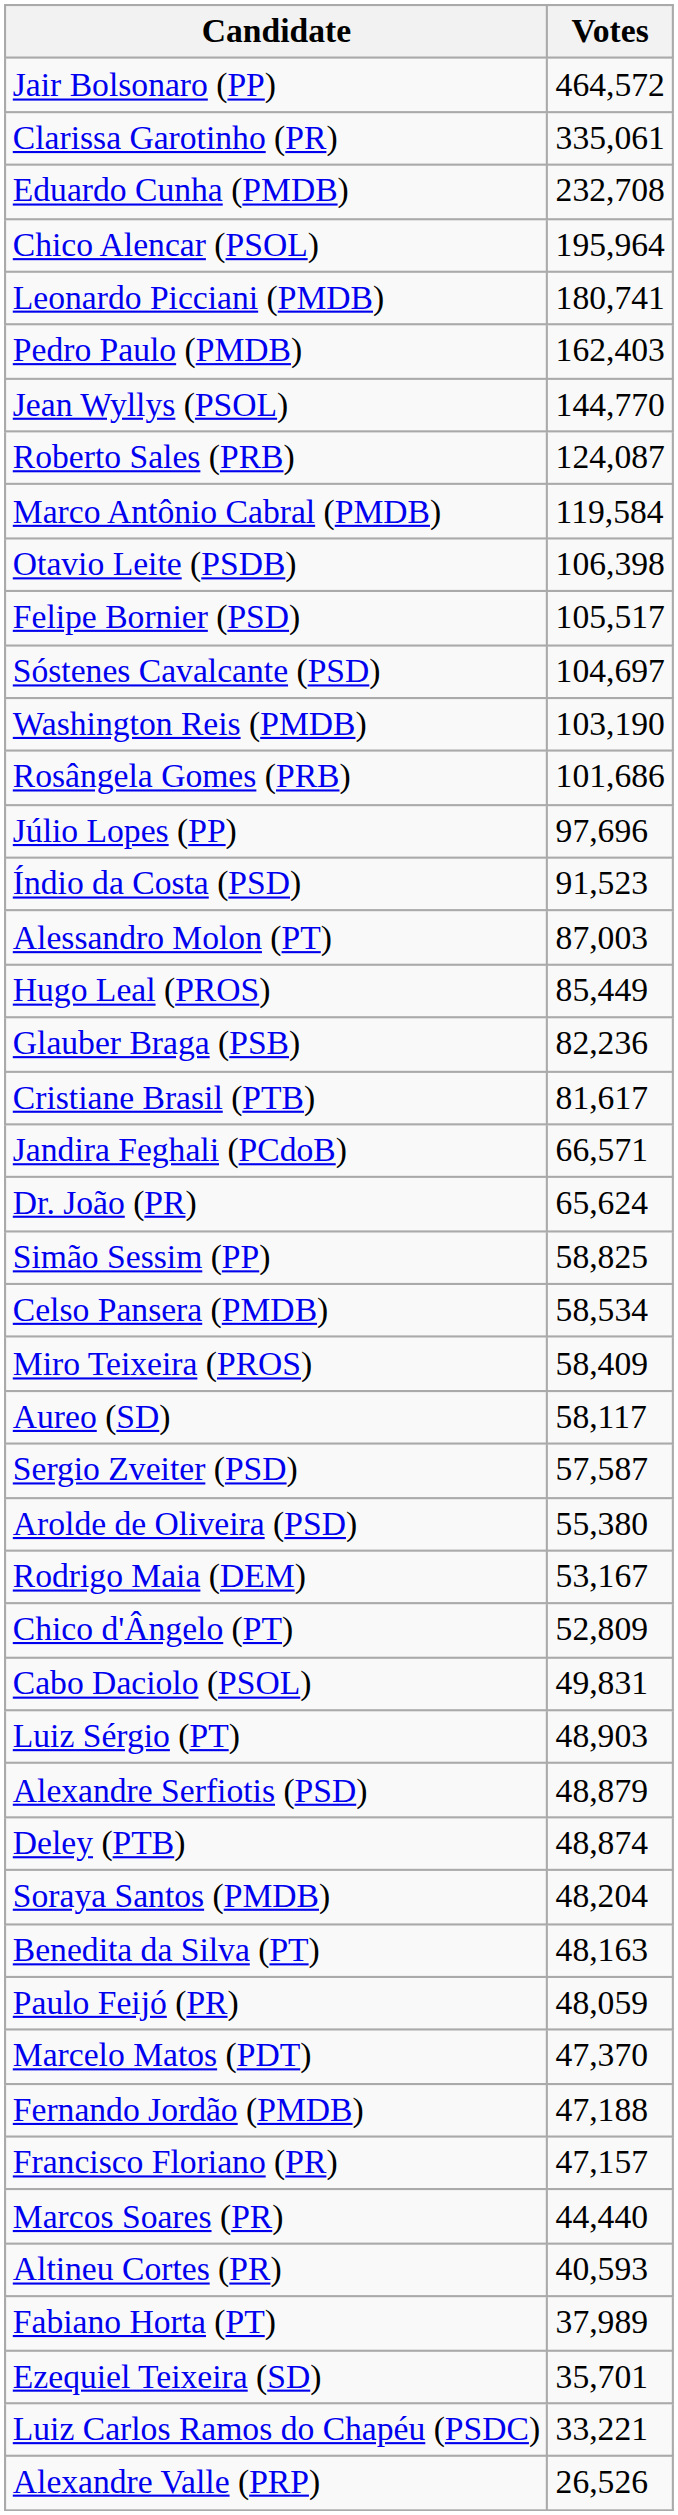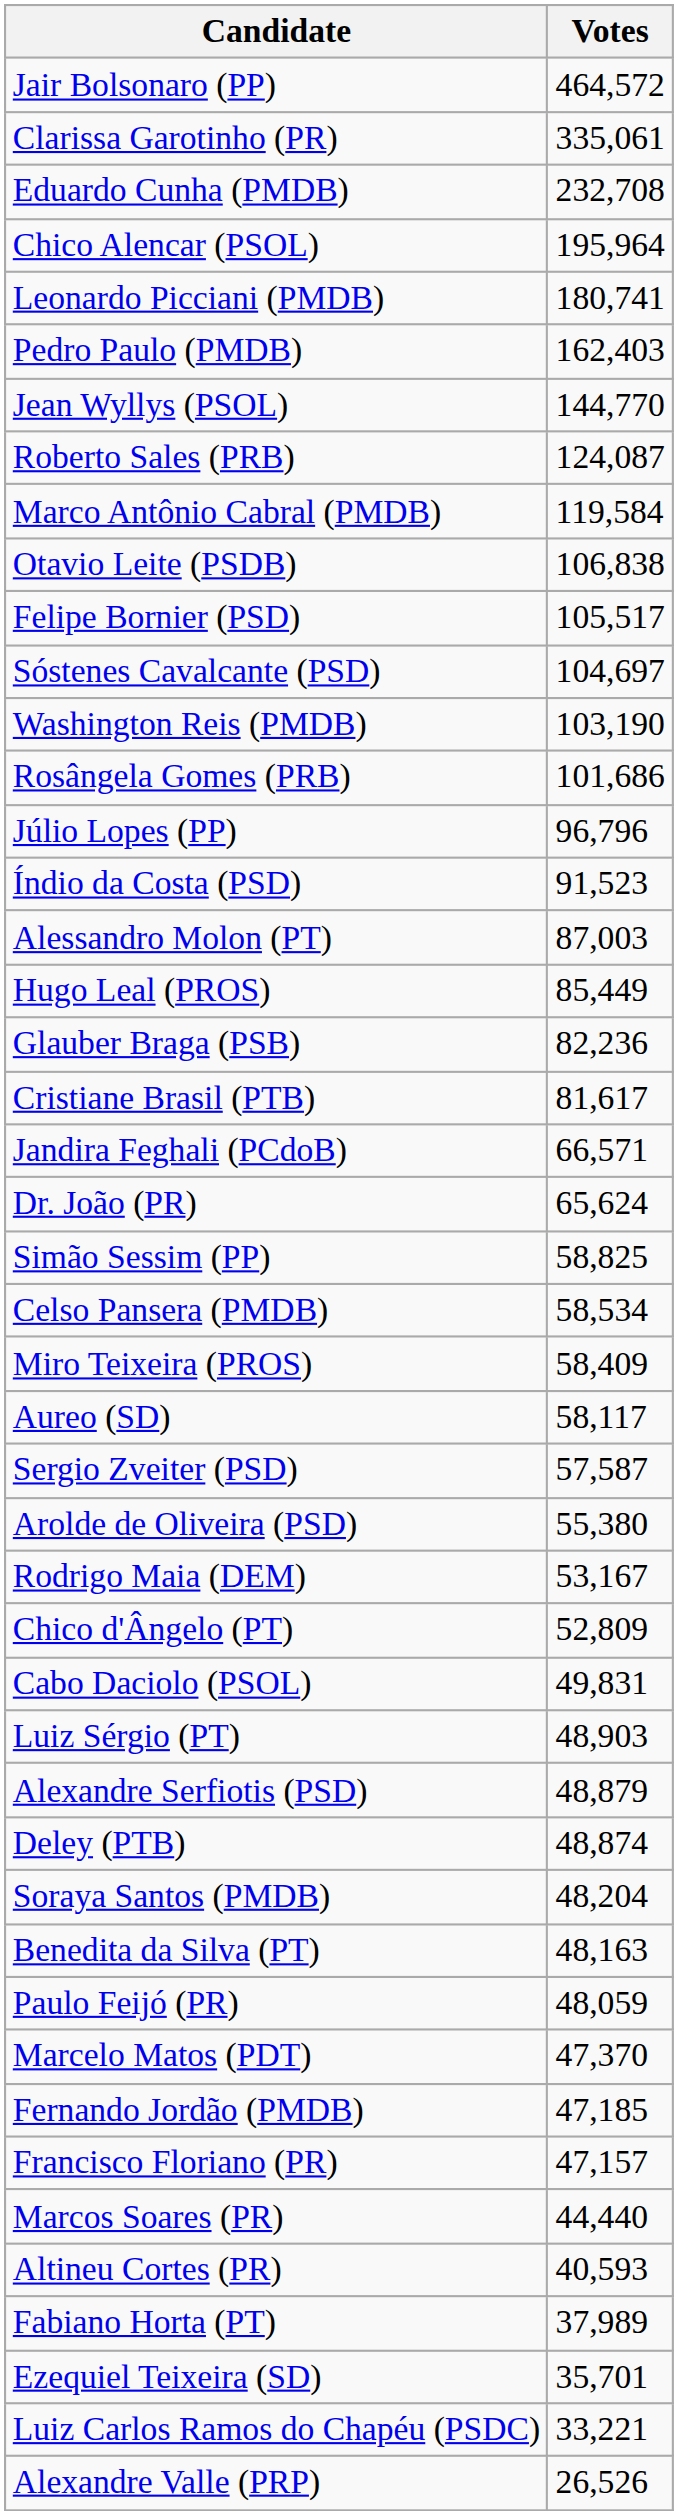Otavio Leite (PSDB) | Votes: 106,398 -> 106,838
Júlio Lopes (PP) | Votes: 97,696 -> 96,796
Fernando Jordão (PMDB) | Votes: 47,188 -> 47,185
